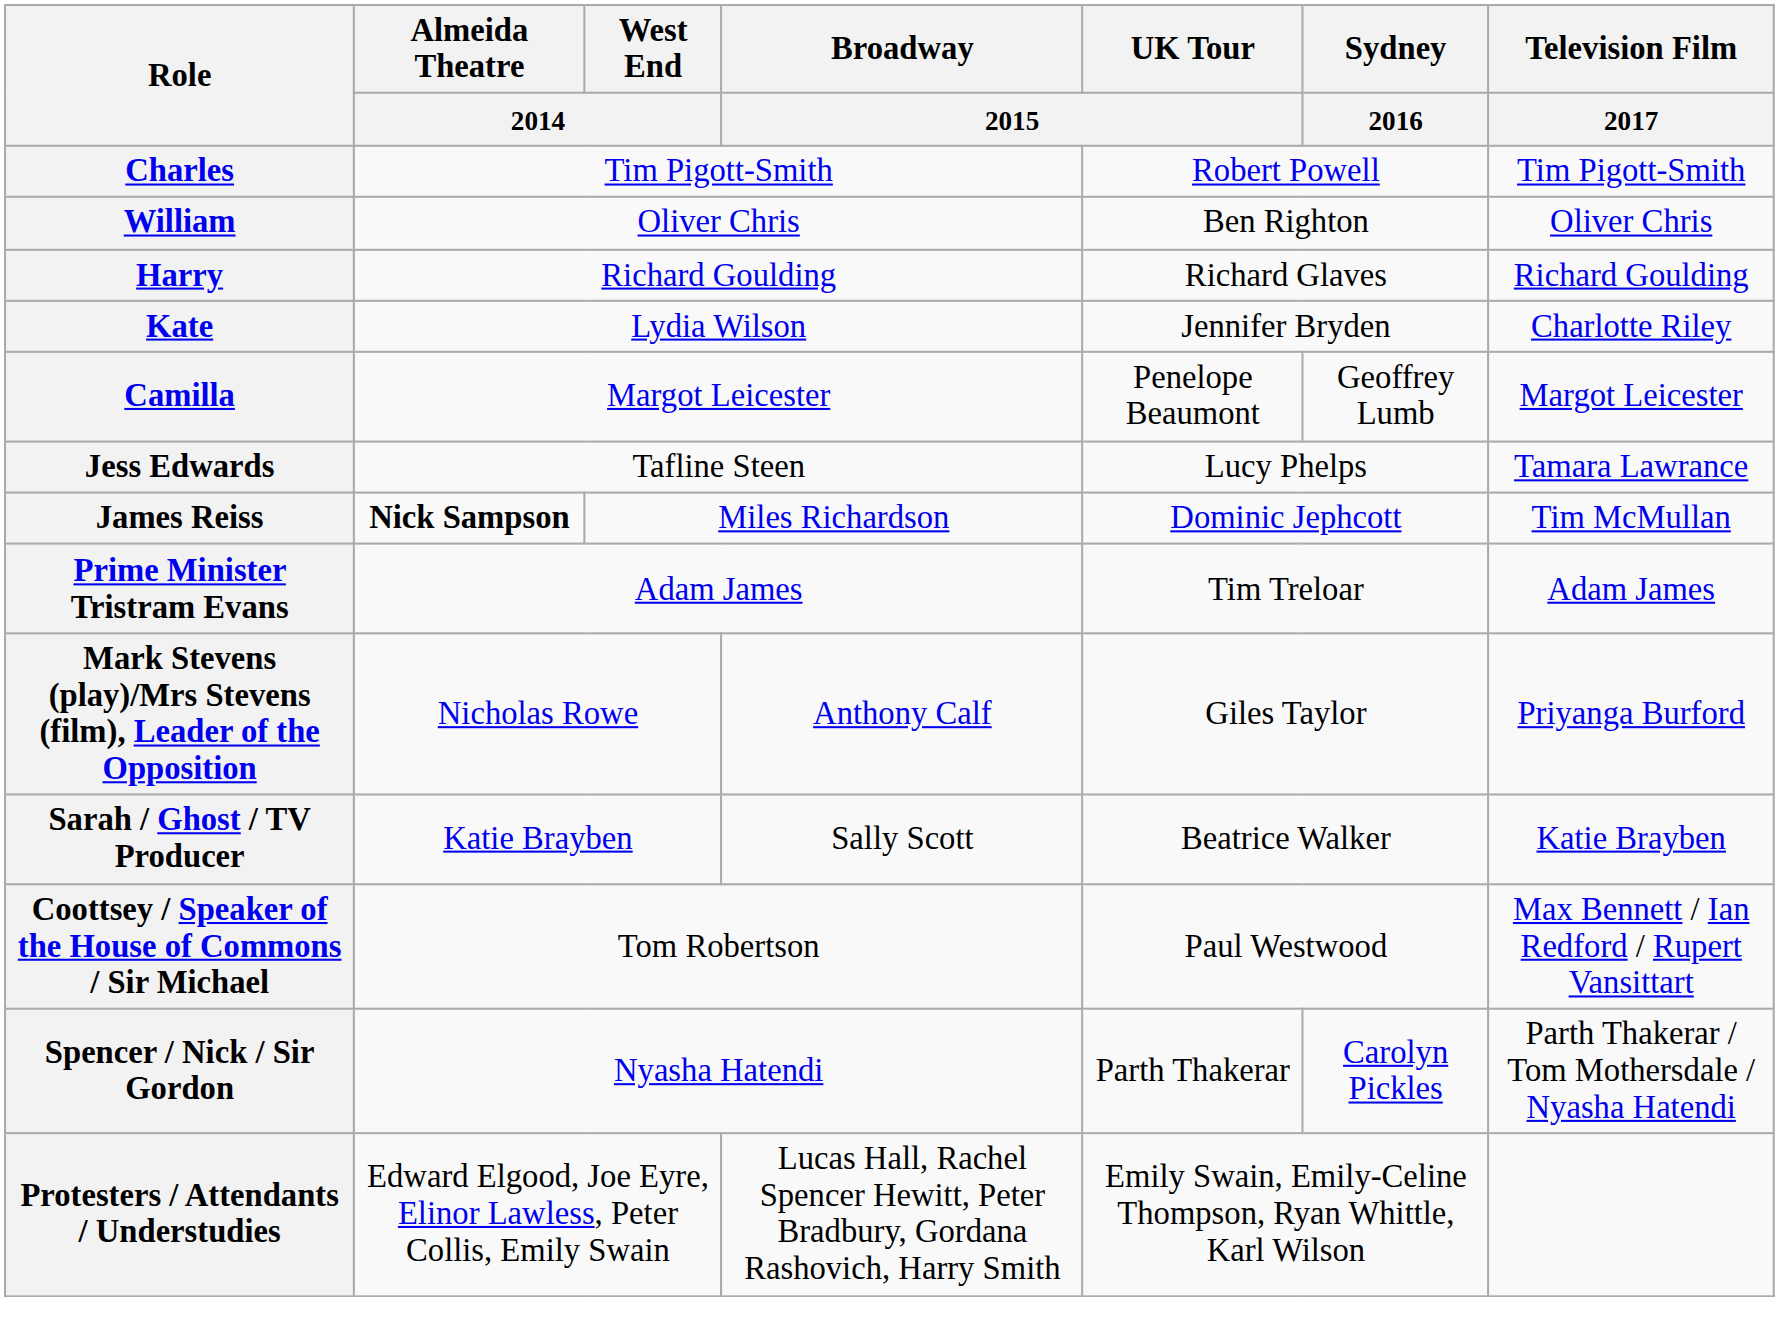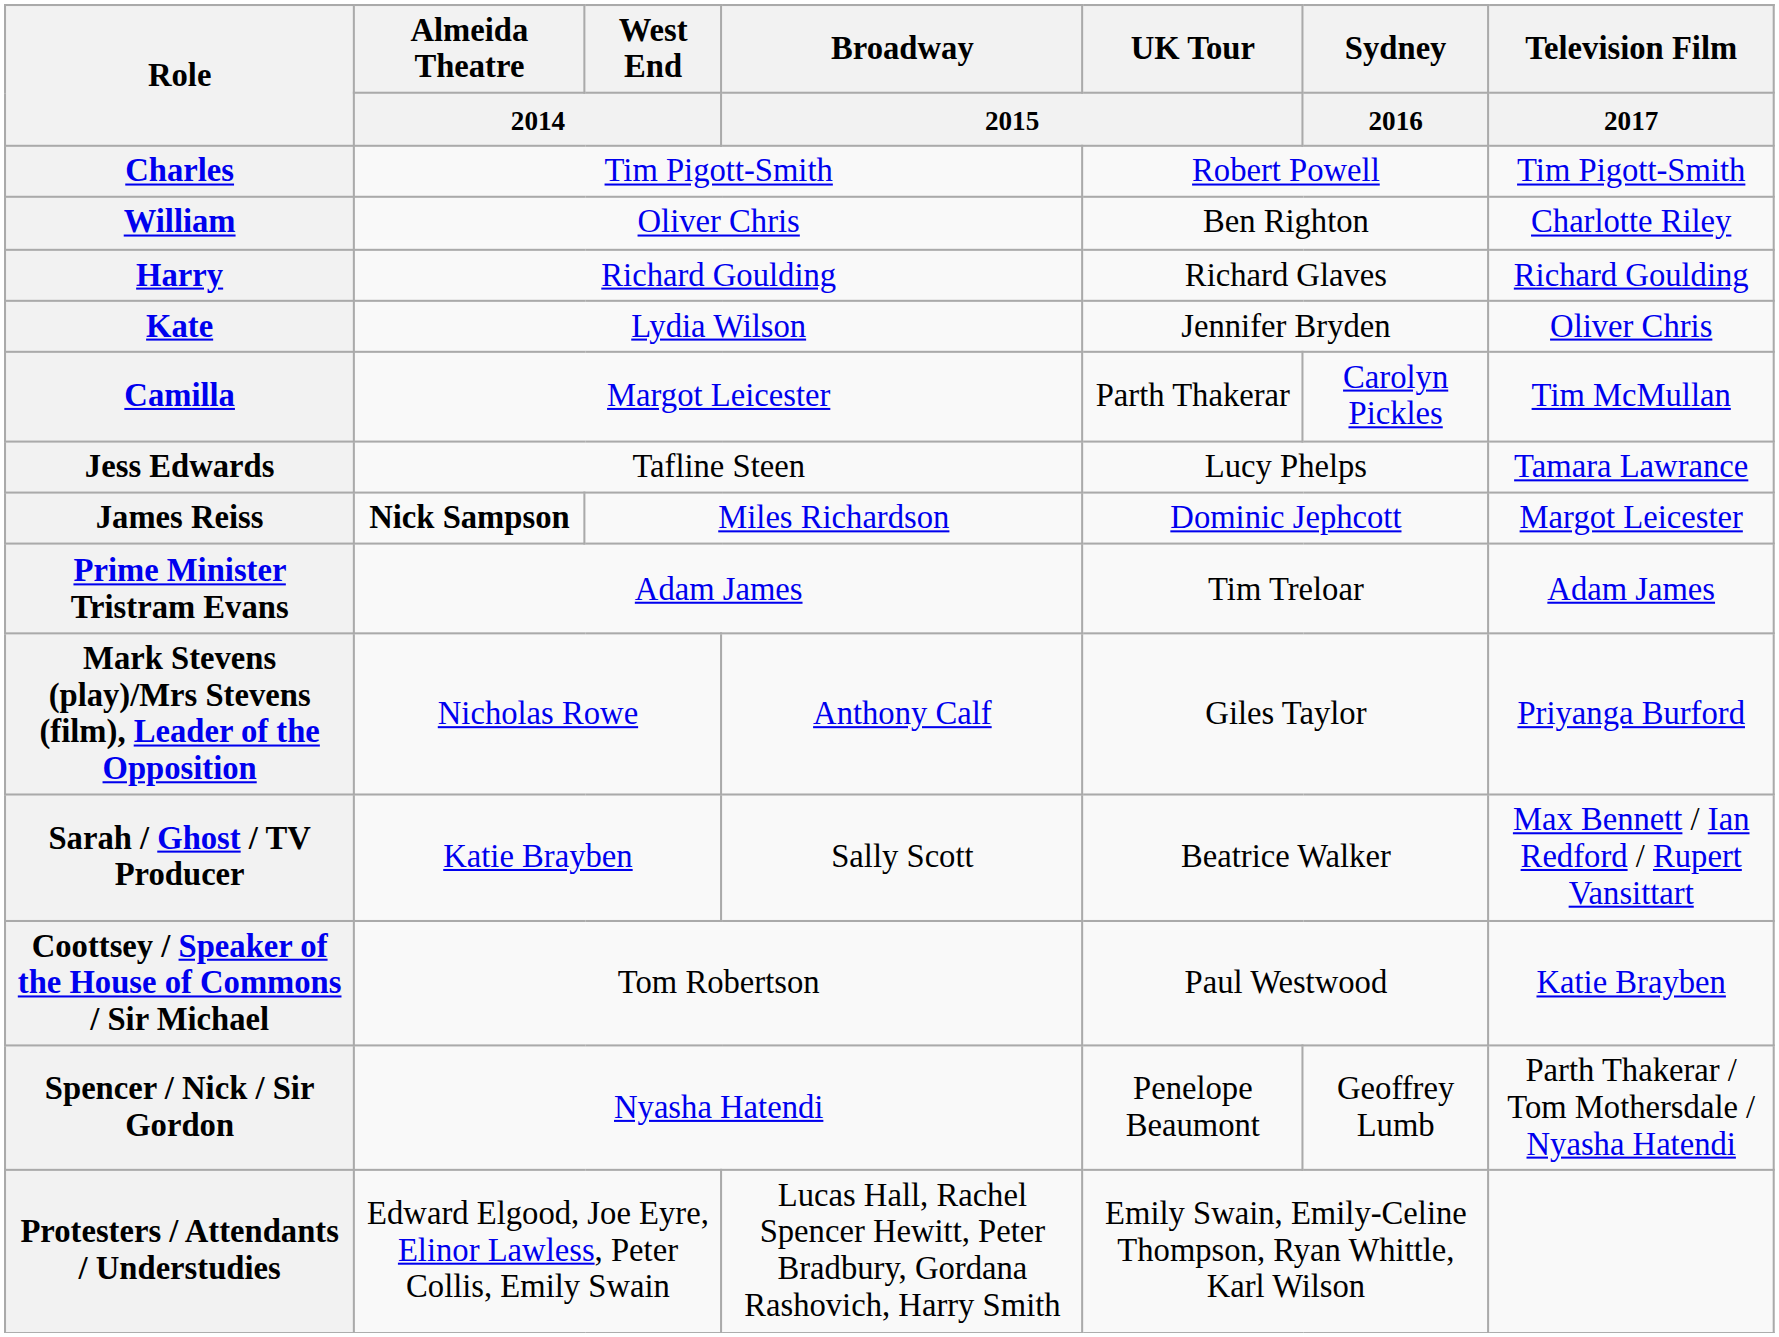William | Television Film / 2017: Oliver Chris -> Charlotte Riley
Kate | Television Film / 2017: Charlotte Riley -> Oliver Chris
Camilla | UK Tour / 2015: Penelope Beaumont -> Parth Thakerar
Camilla | Sydney / 2016: Geoffrey Lumb -> Carolyn Pickles
Camilla | Television Film / 2017: Margot Leicester -> Tim McMullan
James Reiss | Television Film / 2017: Tim McMullan -> Margot Leicester
Sarah / Ghost / TV Producer | Television Film / 2017: Katie Brayben -> Max Bennett / Ian Redford / Rupert Vansittart
Coottsey / Speaker of the House of Commons / Sir Michael | Television Film / 2017: Max Bennett / Ian Redford / Rupert Vansittart -> Katie Brayben
Spencer / Nick / Sir Gordon | UK Tour / 2015: Parth Thakerar -> Penelope Beaumont
Spencer / Nick / Sir Gordon | Sydney / 2016: Carolyn Pickles -> Geoffrey Lumb
